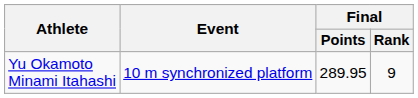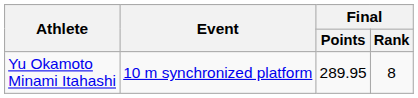Yu Okamoto Minami Itahashi | Final / Rank: 9 -> 8
